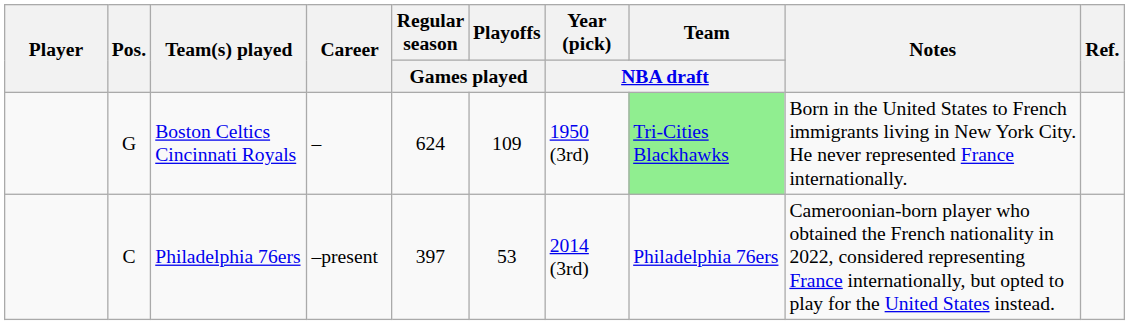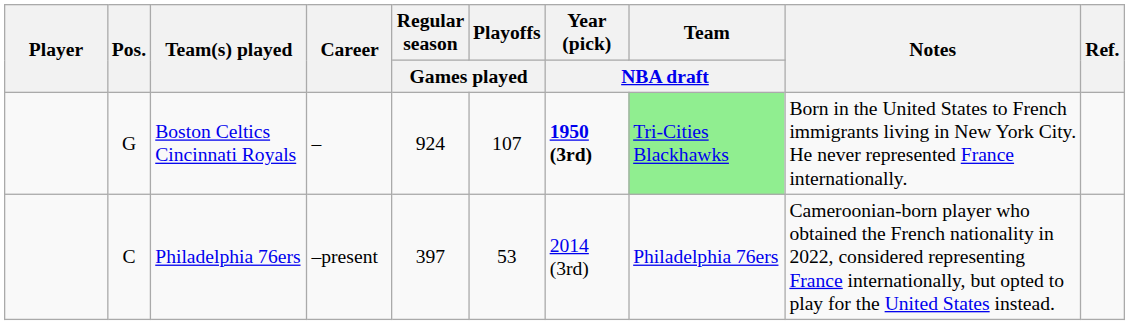Boston Celtics Cincinnati Royals | Regular season / Games played: 624 -> 924
Boston Celtics Cincinnati Royals | Playoffs / Games played: 109 -> 107
Boston Celtics Cincinnati Royals | Year (pick) / NBA draft: normal -> bold
